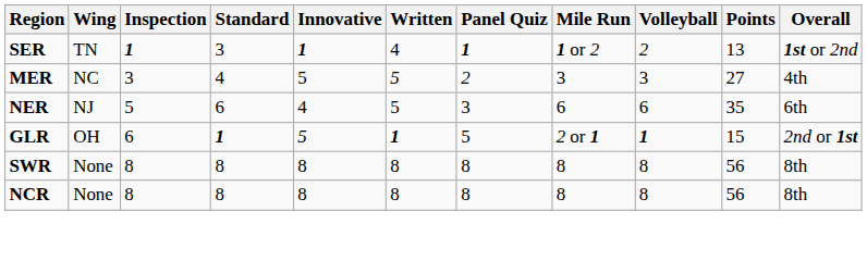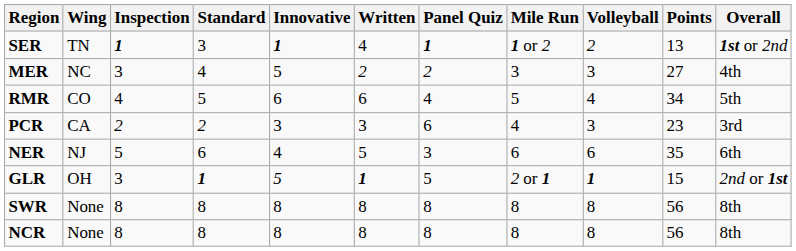MER | Written: 5 -> 2
+ row: RMR | CO | 4 | 5 | 6 | 6 | 4 | 5 | 4 | 34 | 5th
+ row: PCR | CA | 2 | 2 | 3 | 3 | 6 | 4 | 3 | 23 | 3rd
GLR | Inspection: 6 -> 3
